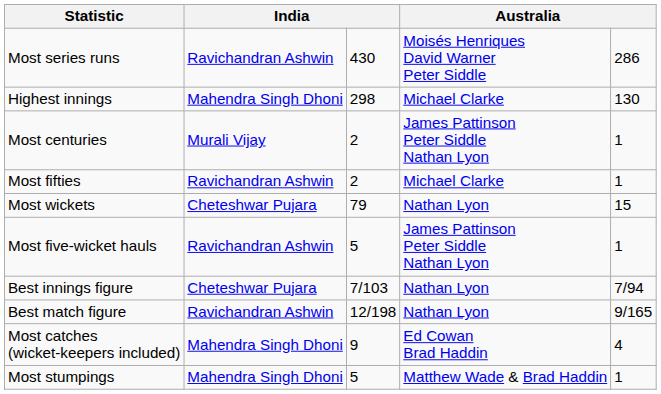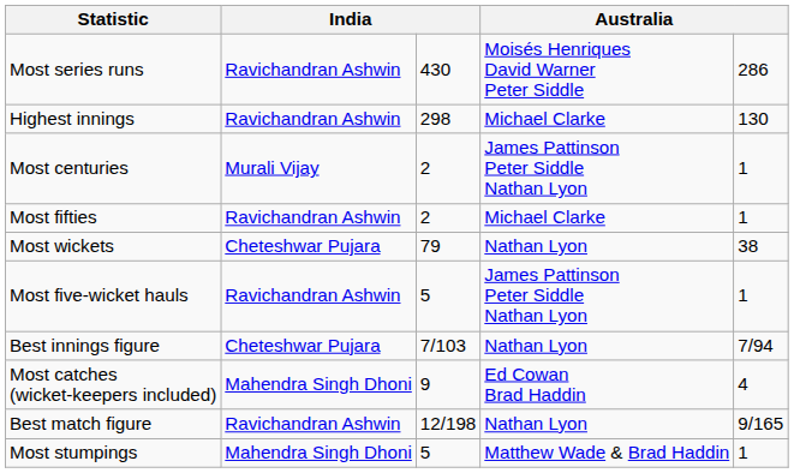Highest innings | column 2: Mahendra Singh Dhoni -> Ravichandran Ashwin
Most wickets | column 5: 15 -> 38
rows swapped: Best match figure <-> Most catches (wicket-keepers included)
